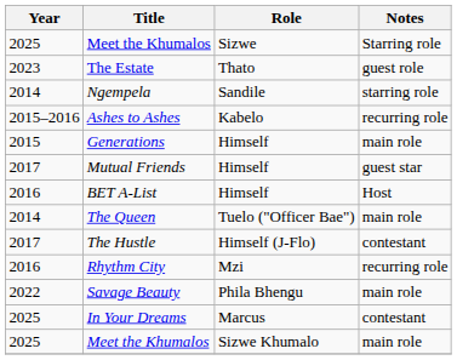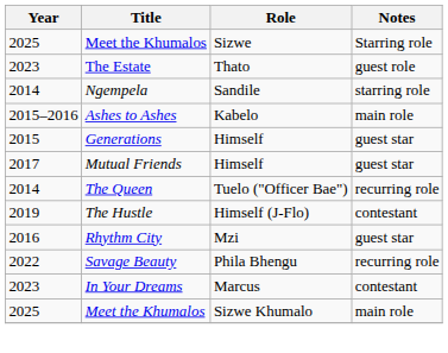Ashes to Ashes | Notes: recurring role -> main role
Generations | Notes: main role -> guest star
- row: 2016 | BET A-List | Himself | Host
The Queen | Notes: main role -> recurring role
The Hustle | Year: 2017 -> 2019
Rhythm City | Notes: recurring role -> guest star
Savage Beauty | Notes: main role -> recurring role
In Your Dreams | Year: 2025 -> 2023
